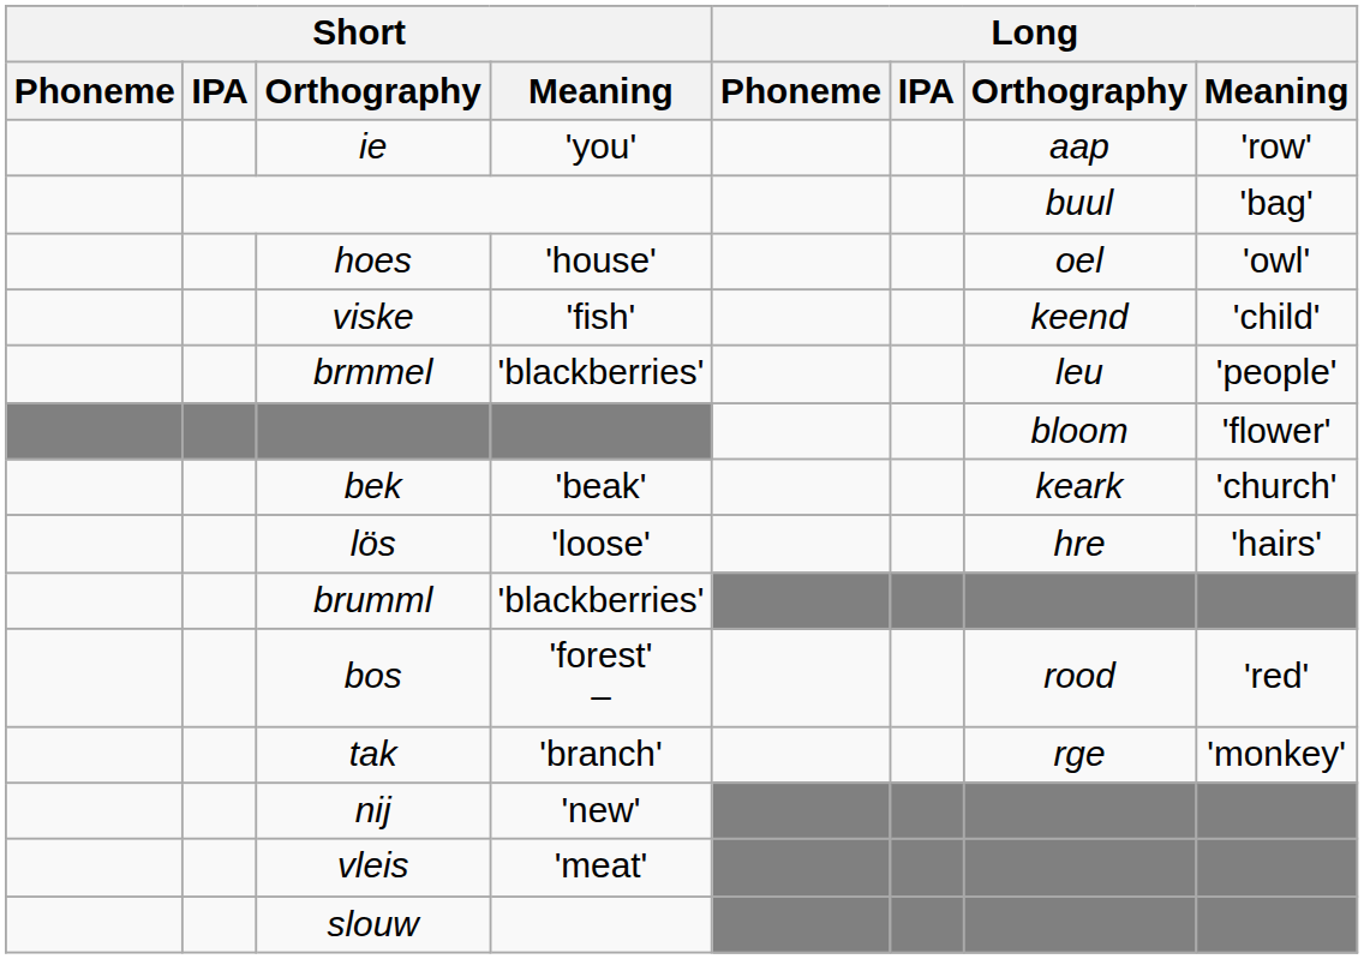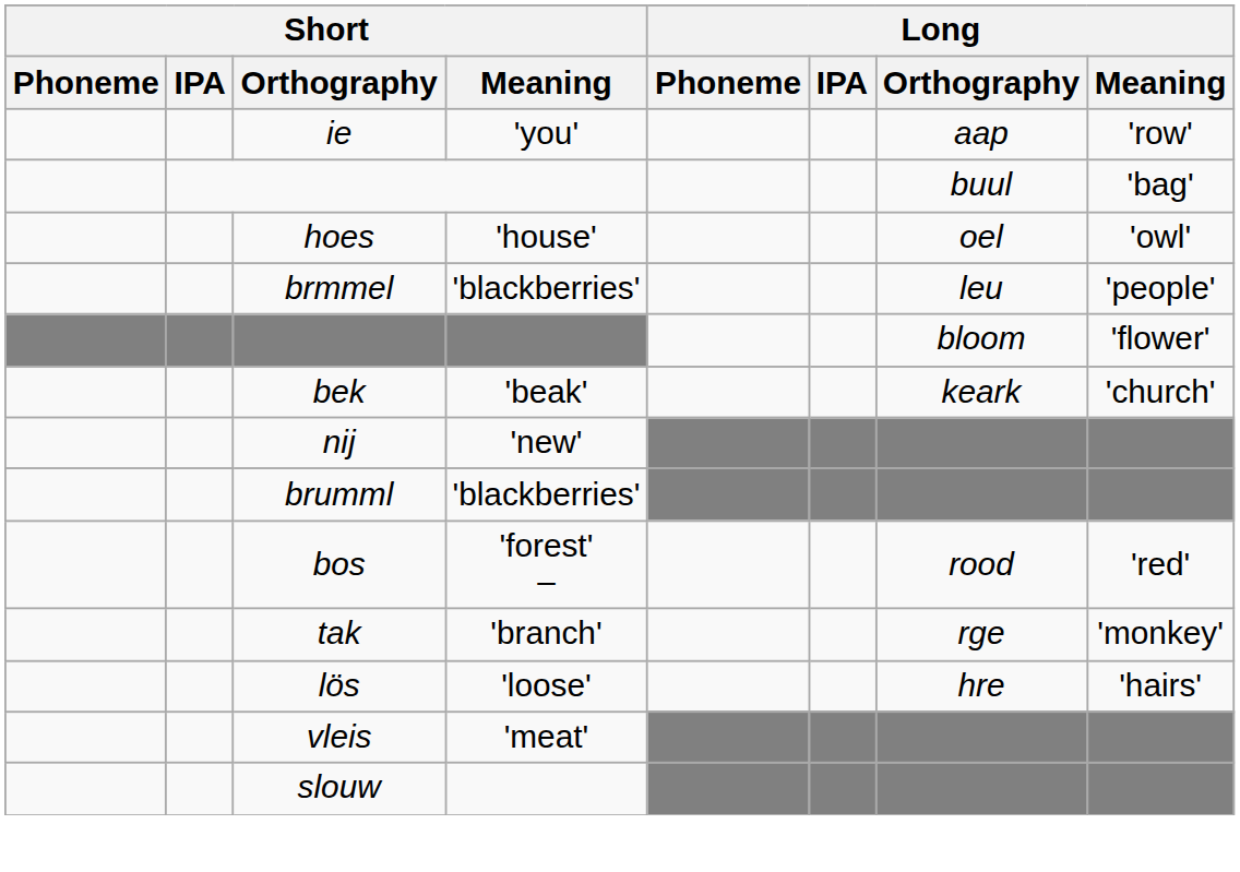- row: viske | 'fish' | keend | 'child'
rows swapped: lös <-> nij
